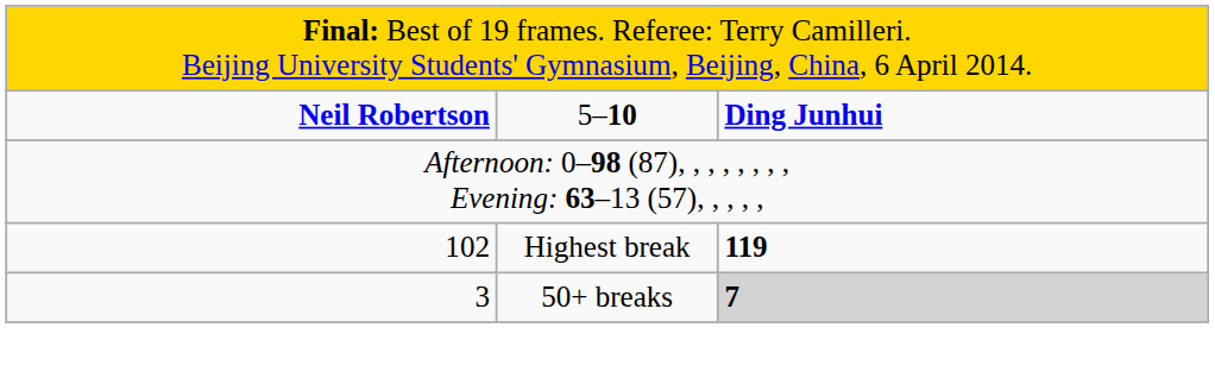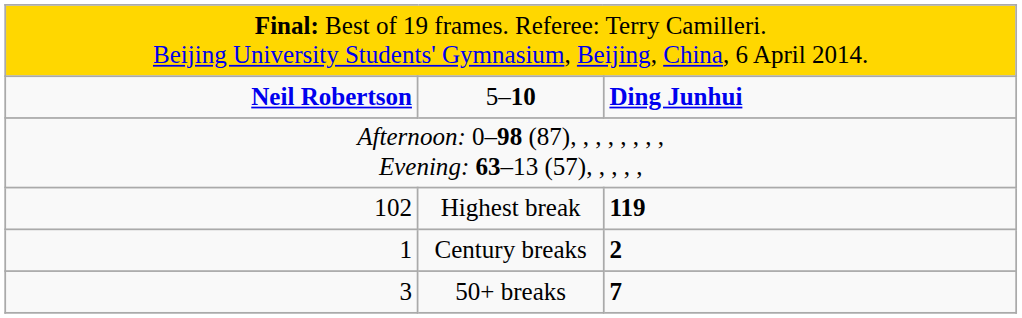+ row: 1 | Century breaks | 2
50+ breaks | column 3: lightgrey background -> no background
